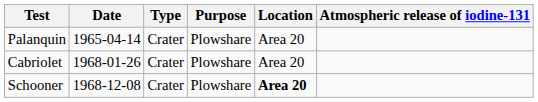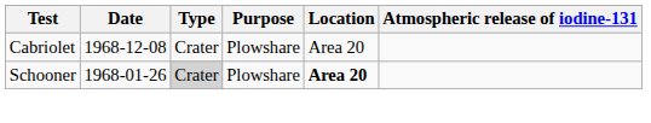- row: Palanquin | 1965-04-14 | Crater | Plowshare | Area 20
Cabriolet | Date: 1968-01-26 -> 1968-12-08
Schooner | Date: 1968-12-08 -> 1968-01-26
Schooner | Type: no background -> lightgrey background
